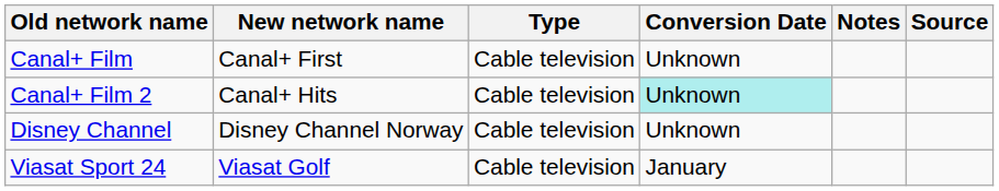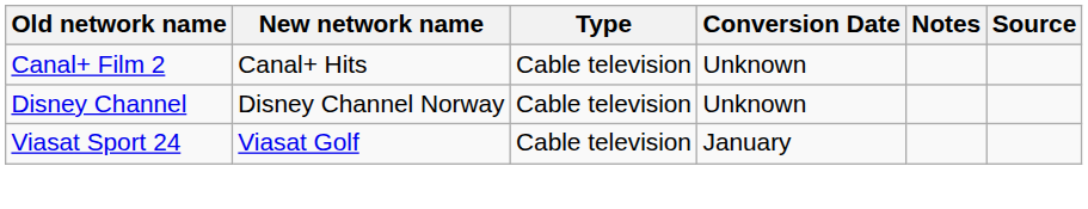- row: Canal+ Film | Canal+ First | Cable television | Unknown
Canal+ Film 2 | Conversion Date: paleturquoise background -> no background
